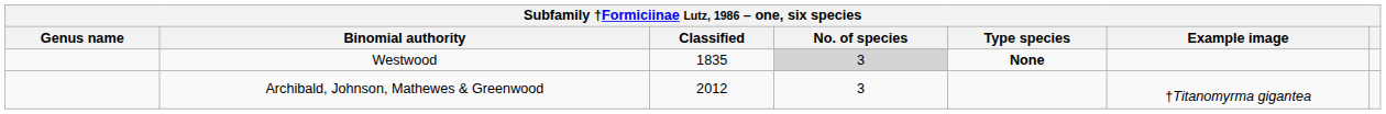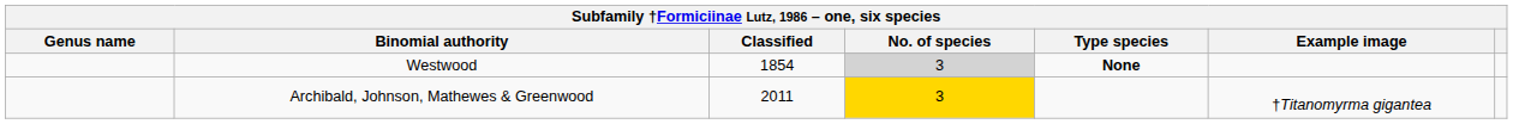Westwood | Classified: 1835 -> 1854
Archibald, Johnson, Mathewes & Greenwood | Classified: 2012 -> 2011
Archibald, Johnson, Mathewes & Greenwood | No. of species: no background -> gold background
